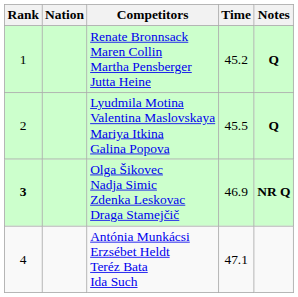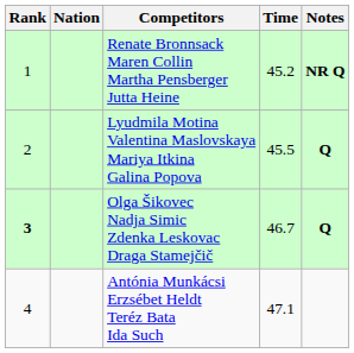Renate Bronnsack Maren Collin Martha Pensberger Jutta Heine | Notes: Q -> NR Q
Olga Šikovec Nadja Simic Zdenka Leskovac Draga Stamejčič | Time: 46.9 -> 46.7
Olga Šikovec Nadja Simic Zdenka Leskovac Draga Stamejčič | Notes: NR Q -> Q
